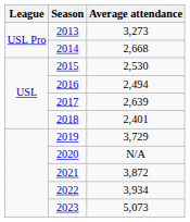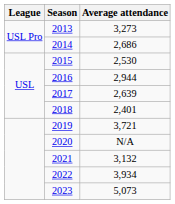2014 | Average attendance: 2,668 -> 2,686
2016 | Average attendance: 2,494 -> 2,944
2019 | Average attendance: 3,729 -> 3,721
2021 | Average attendance: 3,872 -> 3,132
